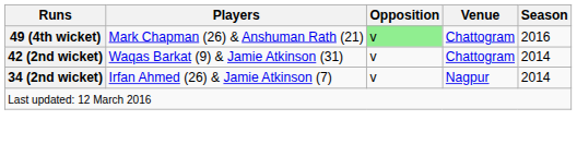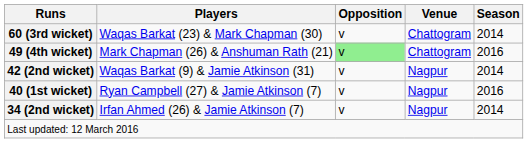+ row: 60 (3rd wicket) | Waqas Barkat (23) & Mark Chapman (30) | v | Chattogram | 2014
42 (2nd wicket) | Venue: Chattogram -> Nagpur
+ row: 40 (1st wicket) | Ryan Campbell (27) & Jamie Atkinson (7) | v | Nagpur | 2016
